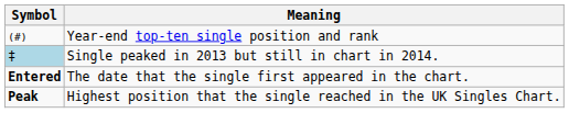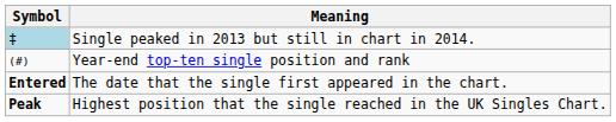rows swapped: ‡ <-> (#)
